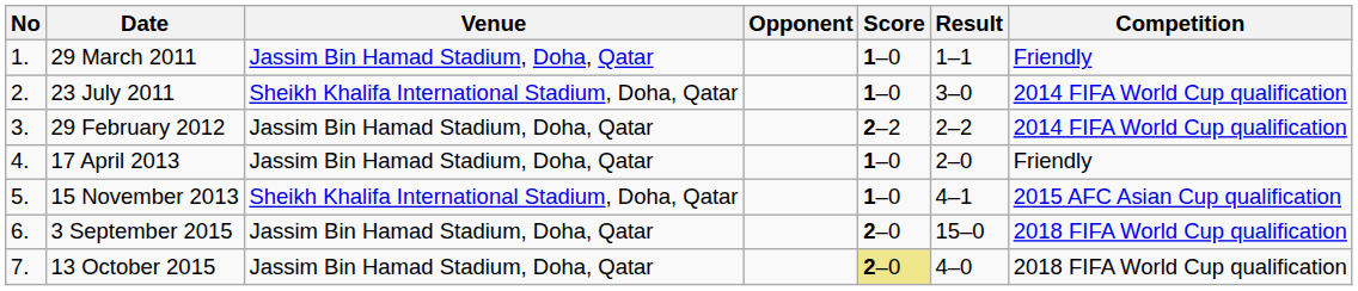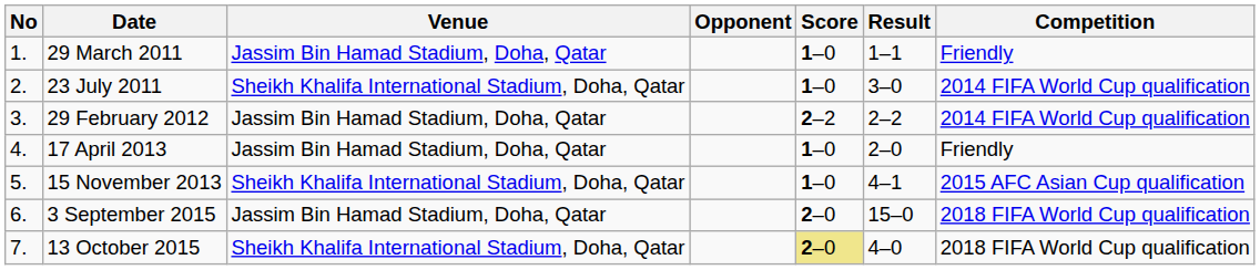13 October 2015 | Venue: Jassim Bin Hamad Stadium, Doha, Qatar -> Sheikh Khalifa International Stadium, Doha, Qatar
